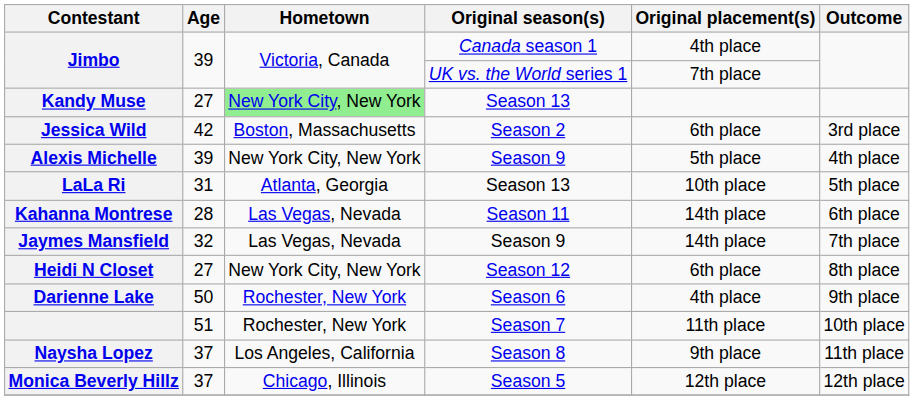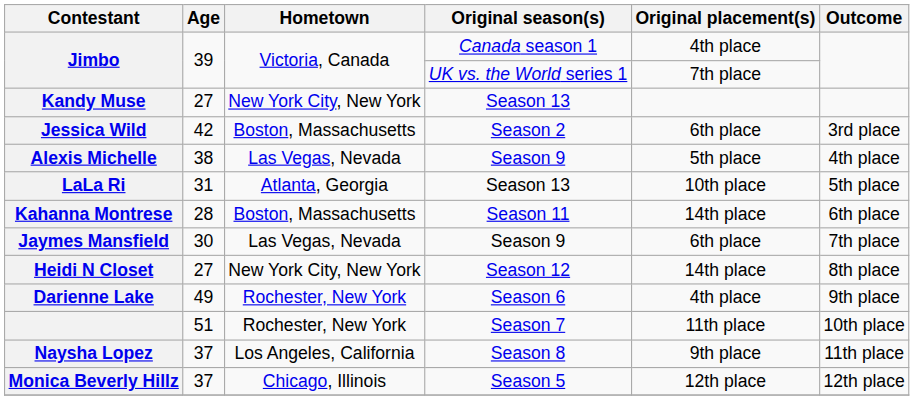Kandy Muse | Hometown: lightgreen background -> no background
Alexis Michelle | Age: 39 -> 38
Alexis Michelle | Hometown: New York City, New York -> Las Vegas, Nevada
Kahanna Montrese | Hometown: Las Vegas, Nevada -> Boston, Massachusetts
Jaymes Mansfield | Age: 32 -> 30
Jaymes Mansfield | Original placement(s): 14th place -> 6th place
Heidi N Closet | Original placement(s): 6th place -> 14th place
Darienne Lake | Age: 50 -> 49
